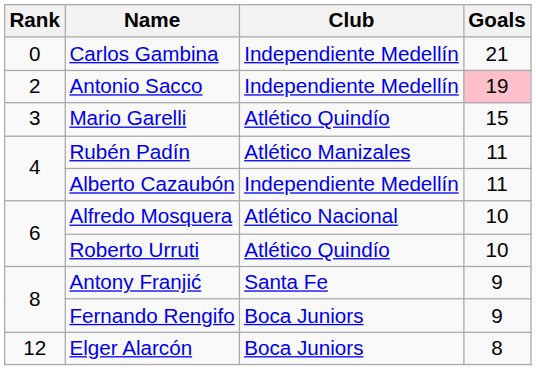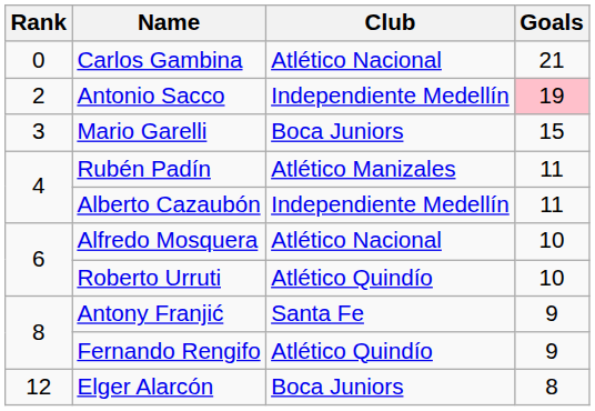Carlos Gambina | Club: Independiente Medellín -> Atlético Nacional
Mario Garelli | Club: Atlético Quindío -> Boca Juniors
Fernando Rengifo | Club: Boca Juniors -> Atlético Quindío
